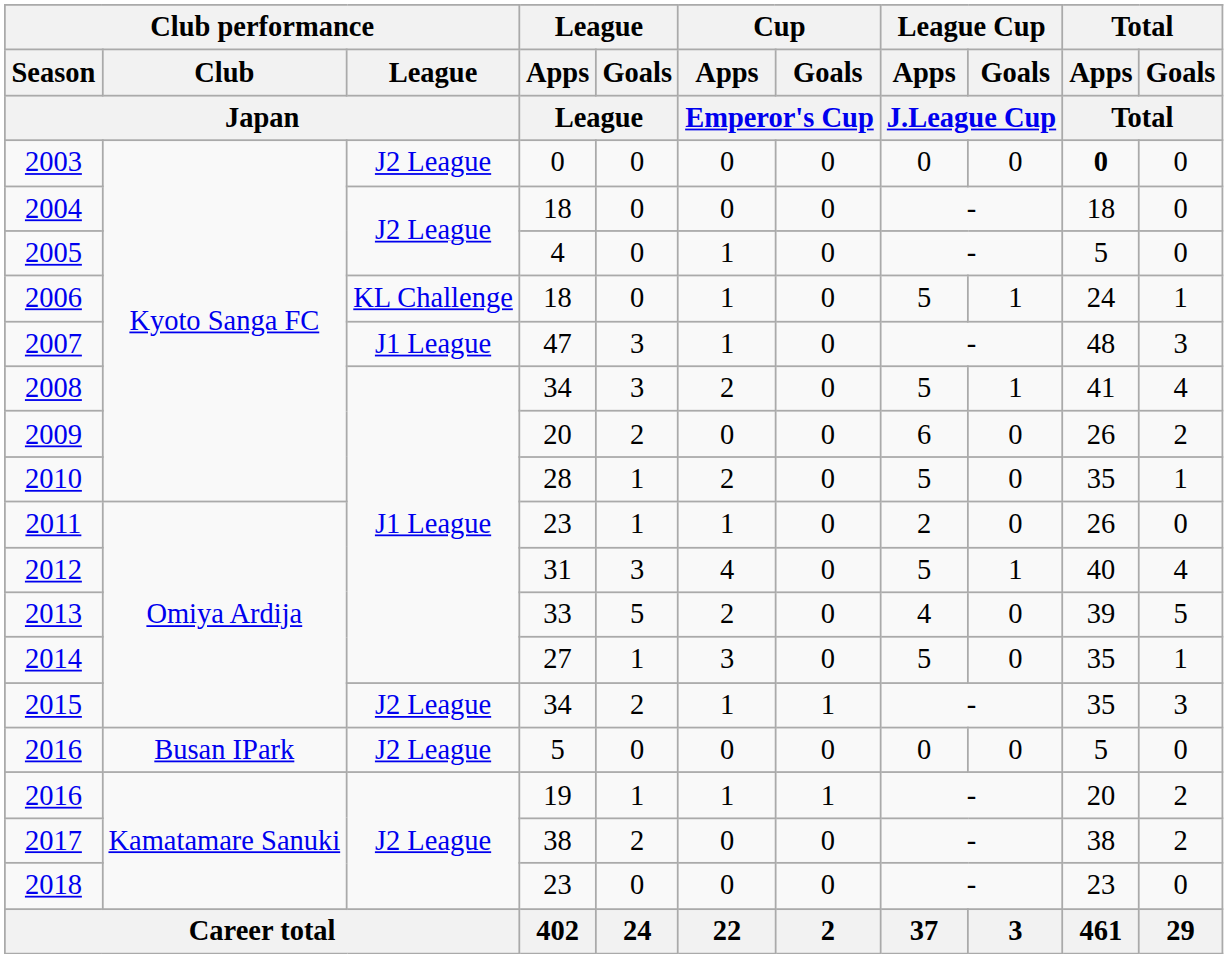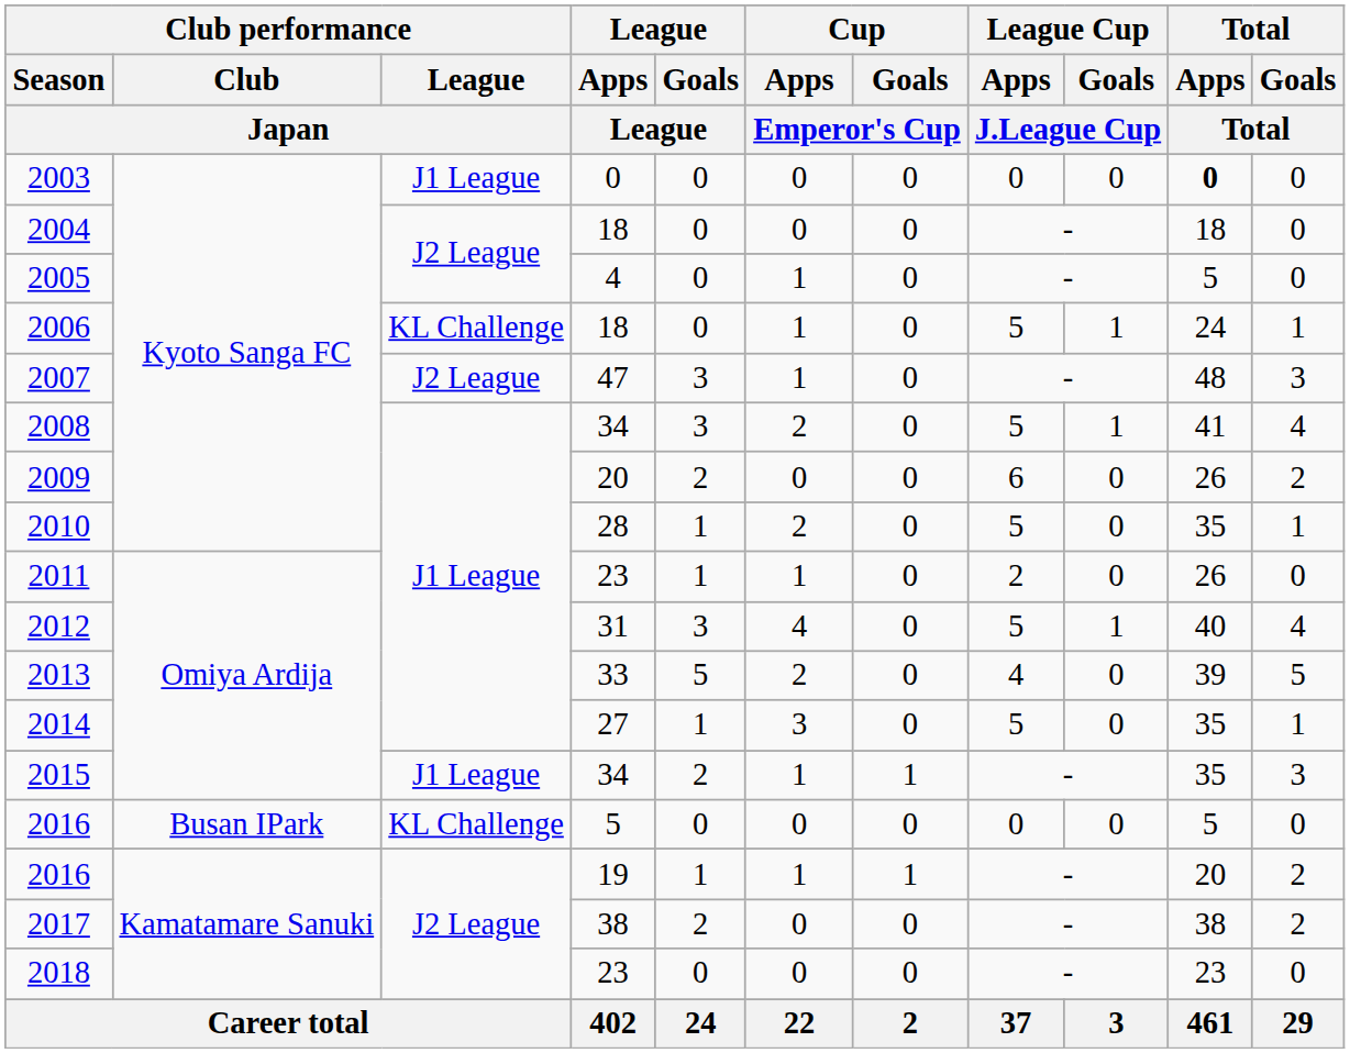2003 | Club performance / League / Japan: J2 League -> J1 League
2007 | Club performance / League / Japan: J1 League -> J2 League
2015 | Club performance / League / Japan: J2 League -> J1 League
2016 / 5 | Club performance / League / Japan: J2 League -> KL Challenge
